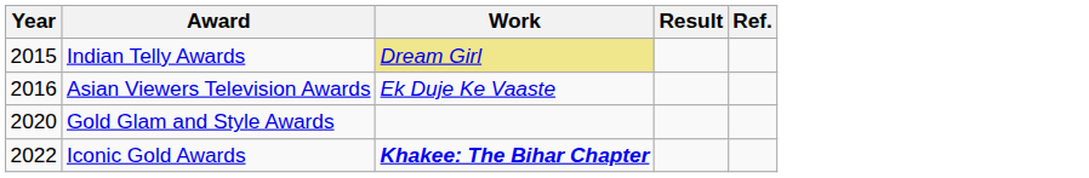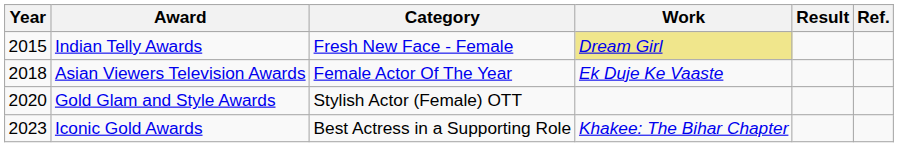+ column: Category | Fresh New Face - Female | Female Actor Of The Year | Stylish Actor (Female) OTT | Best Actress in a Supporting Role
Asian Viewers Television Awards | Year: 2016 -> 2018
Iconic Gold Awards | Year: 2022 -> 2023
Iconic Gold Awards | Work: bold -> normal
